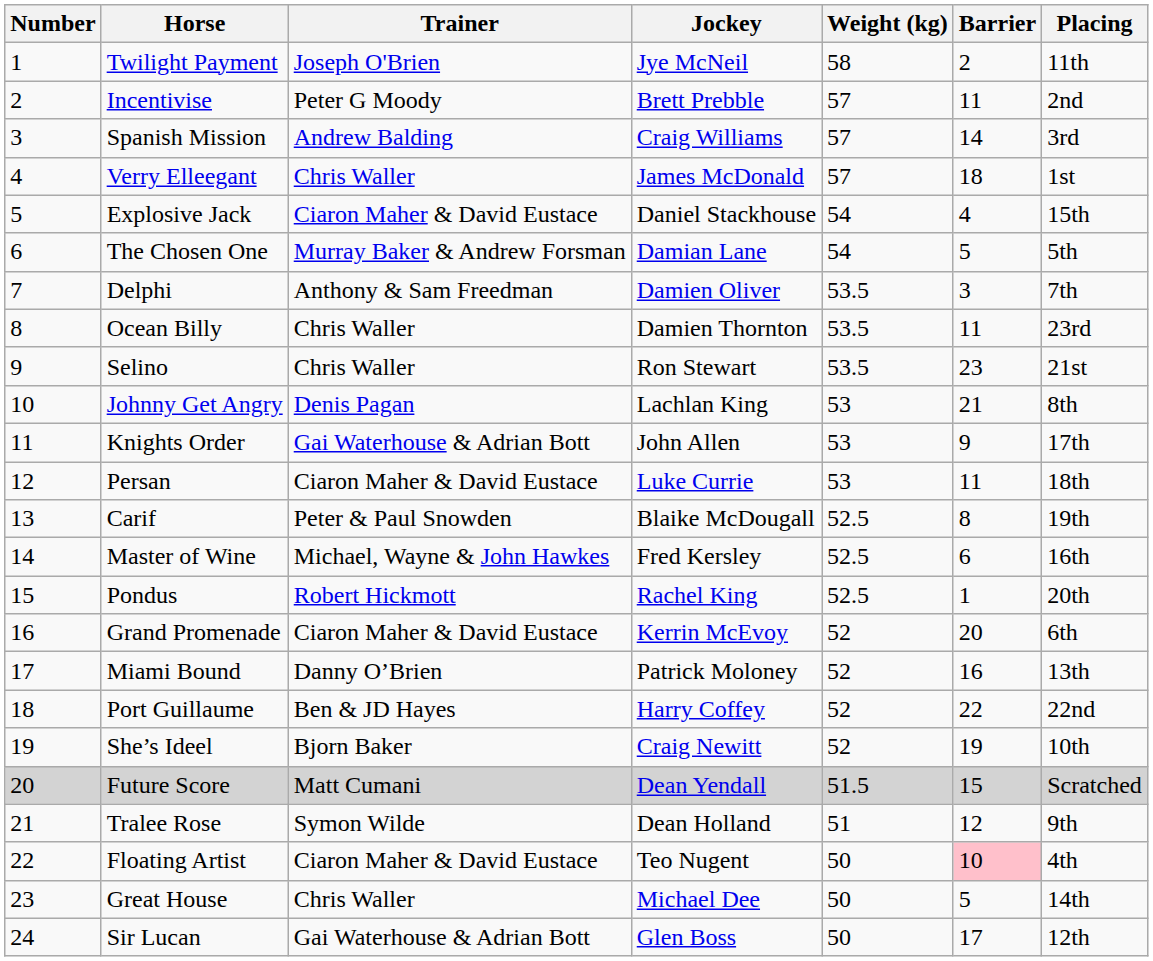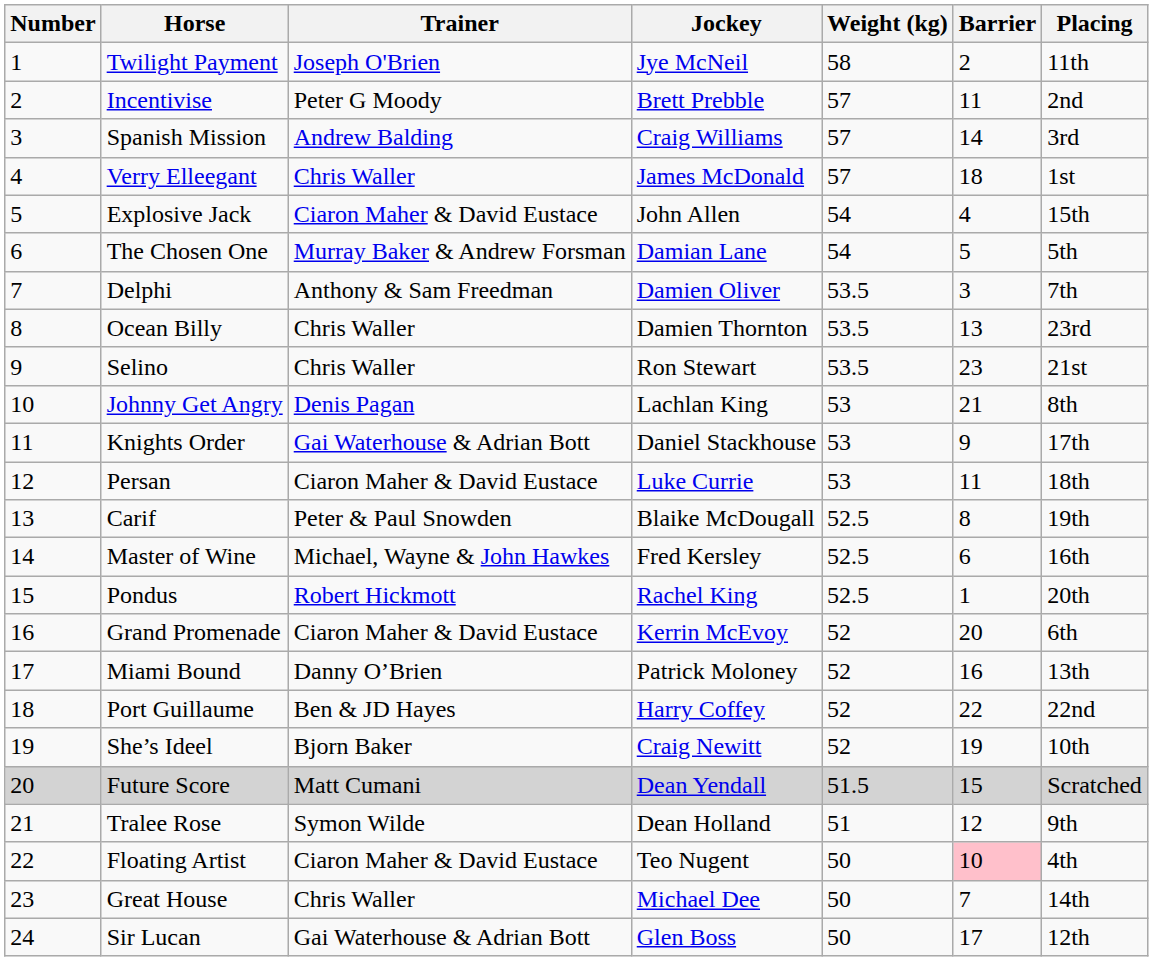Explosive Jack | Jockey: Daniel Stackhouse -> John Allen
Ocean Billy | Barrier: 11 -> 13
Knights Order | Jockey: John Allen -> Daniel Stackhouse
Great House | Barrier: 5 -> 7
